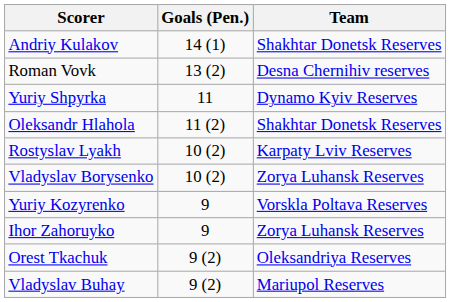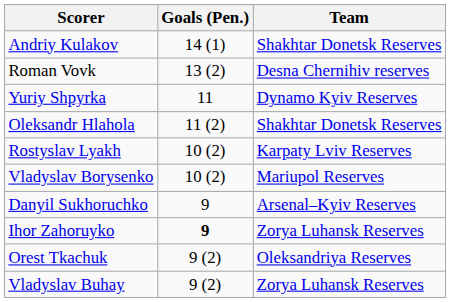Vladyslav Borysenko | Team: Zorya Luhansk Reserves -> Mariupol Reserves
+ row: Danyil Sukhoruchko | 9 | Arsenal–Kyiv Reserves
- row: Yuriy Kozyrenko | 9 | Vorskla Poltava Reserves
Ihor Zahoruyko | Goals (Pen.): normal -> bold
Vladyslav Buhay | Team: Mariupol Reserves -> Zorya Luhansk Reserves
